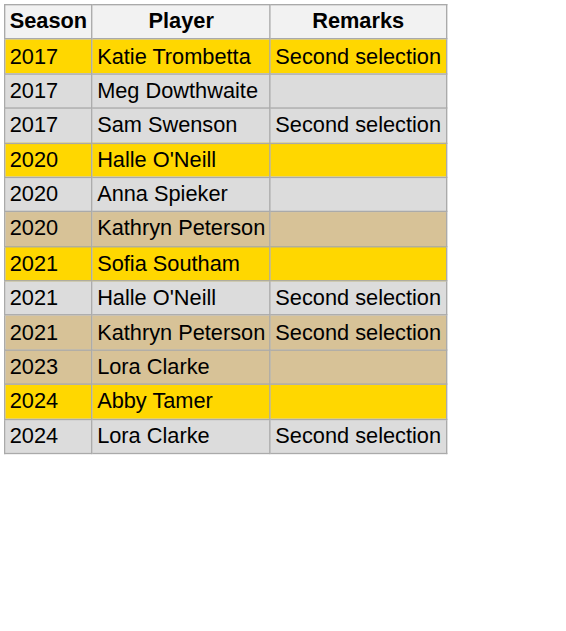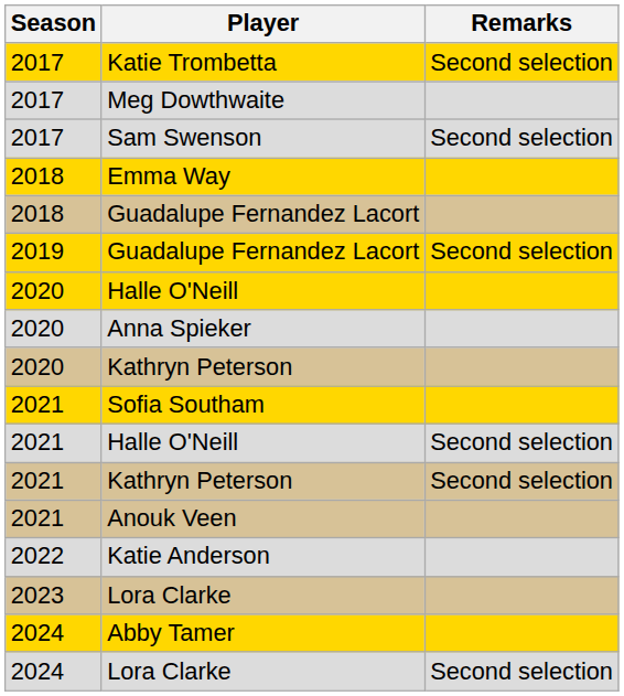+ row: 2018 | Emma Way
+ row: 2018 | Guadalupe Fernandez Lacort
+ row: 2019 | Guadalupe Fernandez Lacort | Second selection
+ row: 2021 | Anouk Veen
+ row: 2022 | Katie Anderson
